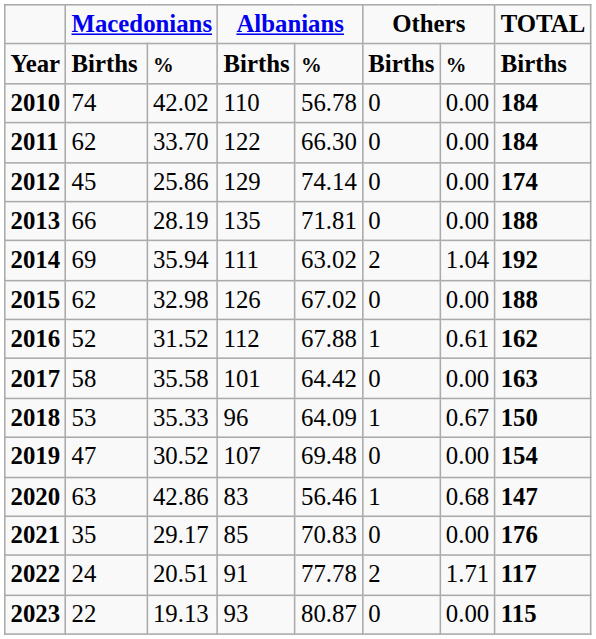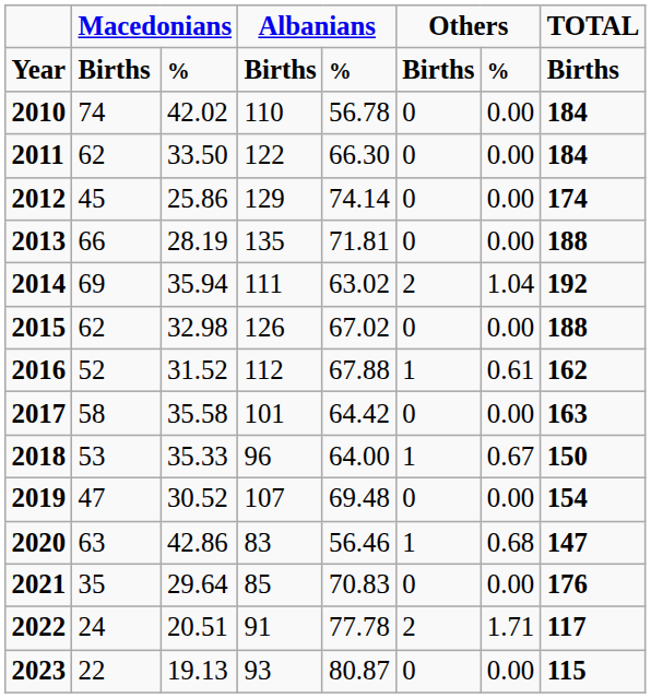2011 | column 3: 33.70 -> 33.50
2018 | column 5: 64.09 -> 64.00
2021 | column 3: 29.17 -> 29.64
